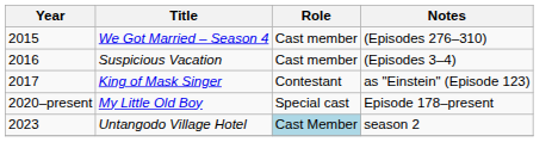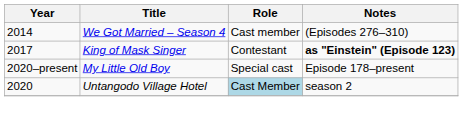We Got Married – Season 4 | Year: 2015 -> 2014
- row: 2016 | Suspicious Vacation | Cast member | (Episodes 3–4)
King of Mask Singer | Notes: normal -> bold
Untangodo Village Hotel | Year: 2023 -> 2020
